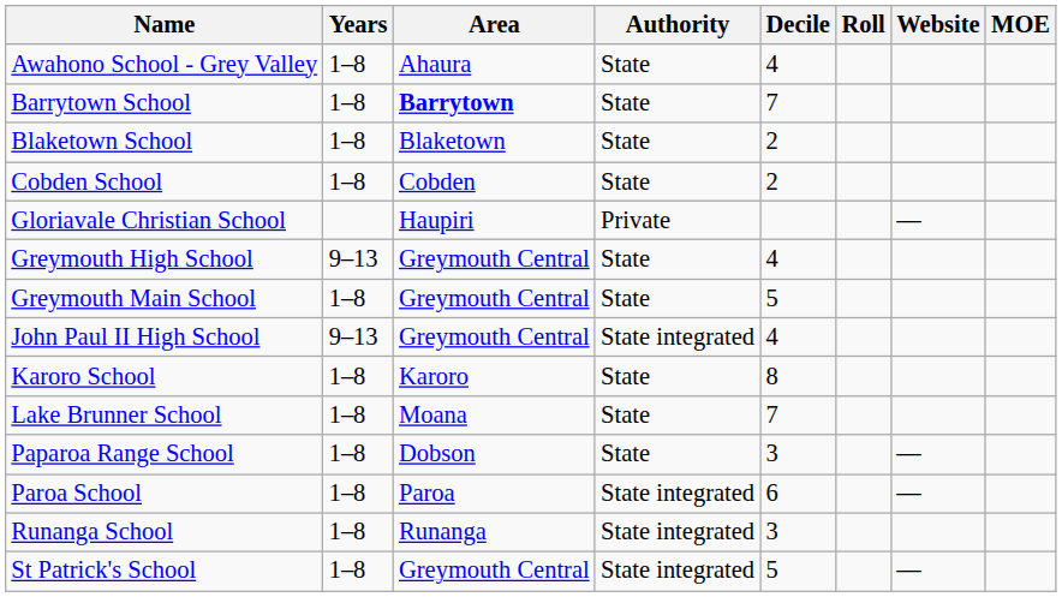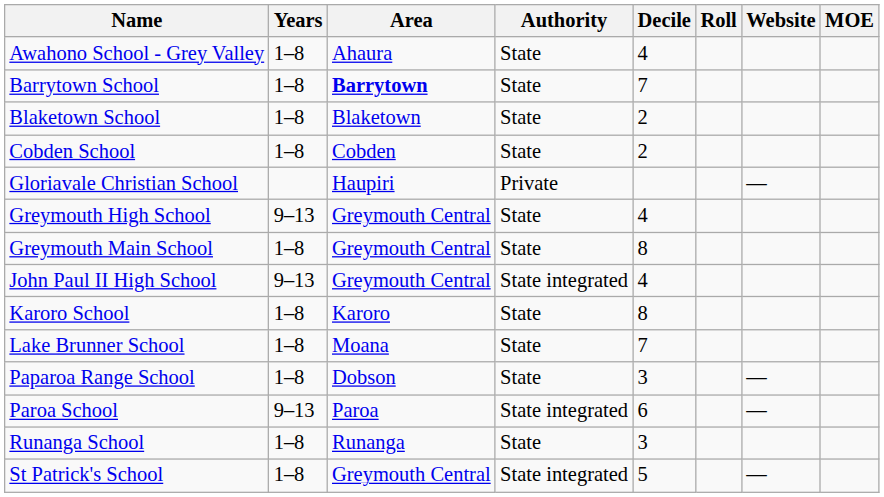Greymouth Main School | Decile: 5 -> 8
Paroa School | Years: 1–8 -> 9–13
Runanga School | Authority: State integrated -> State
